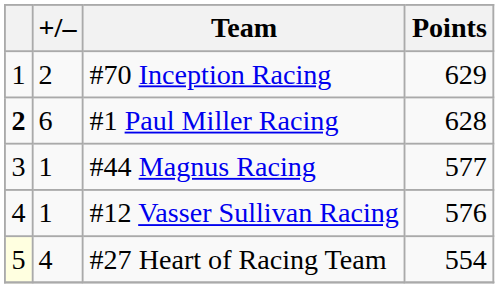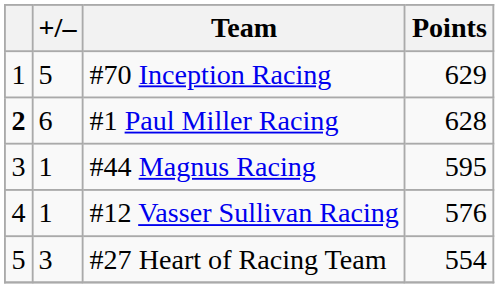#70 Inception Racing | +/–: 2 -> 5
#44 Magnus Racing | Points: 577 -> 595
#27 Heart of Racing Team | column 1: lightyellow background -> no background
#27 Heart of Racing Team | +/–: 4 -> 3
